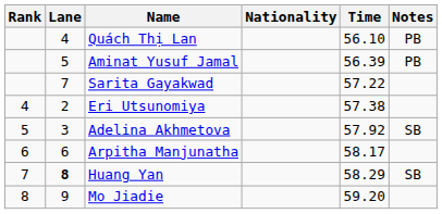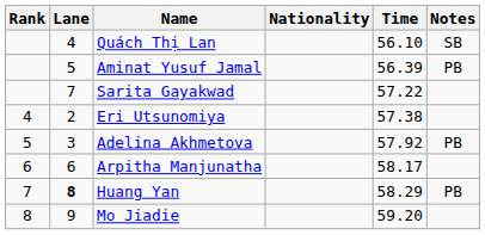Quách Thị Lan | Notes: PB -> SB
Adelina Akhmetova | Notes: SB -> PB
Huang Yan | Notes: SB -> PB
